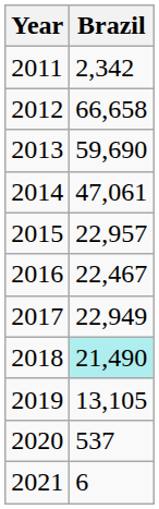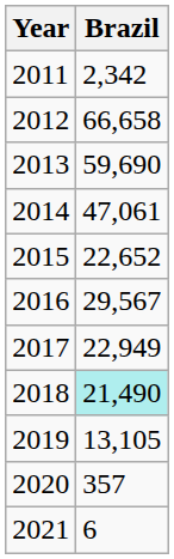2015 | Brazil: 22,957 -> 22,652
2016 | Brazil: 22,467 -> 29,567
2020 | Brazil: 537 -> 357
